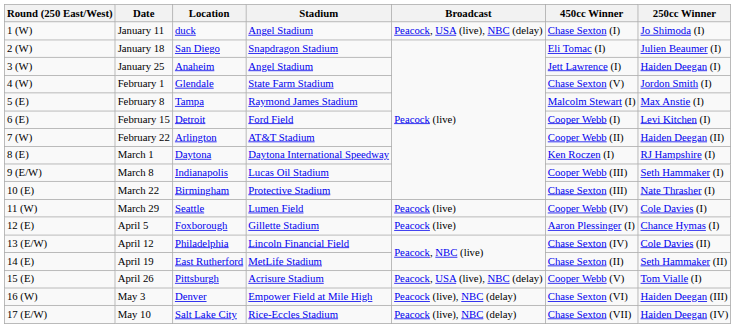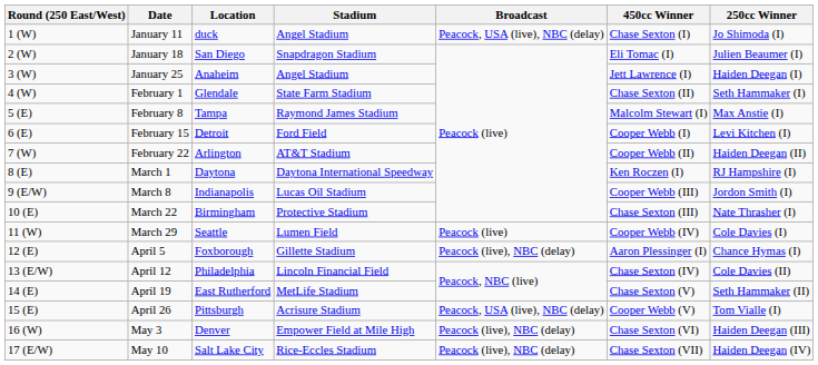February 1 | 450cc Winner: Chase Sexton (V) -> Chase Sexton (II)
February 1 | 250cc Winner: Jordon Smith (I) -> Seth Hammaker (I)
March 8 | 250cc Winner: Seth Hammaker (I) -> Jordon Smith (I)
April 5 | Broadcast: Peacock (live) -> Peacock (live), NBC (delay)
April 19 | 450cc Winner: Chase Sexton (II) -> Chase Sexton (V)
